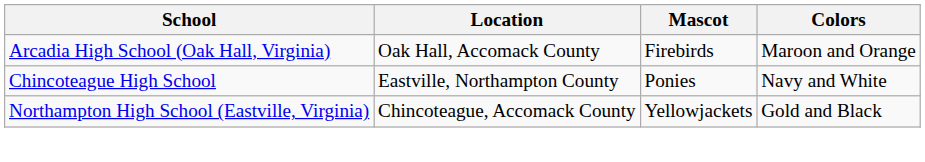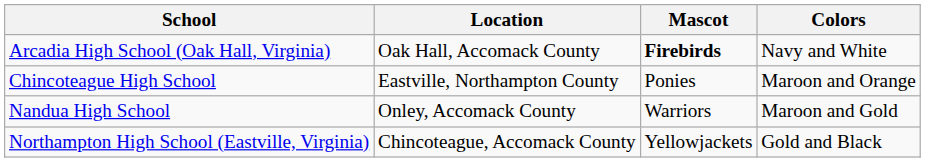Arcadia High School (Oak Hall, Virginia) | Mascot: normal -> bold
Arcadia High School (Oak Hall, Virginia) | Colors: Maroon and Orange -> Navy and White
Chincoteague High School | Colors: Navy and White -> Maroon and Orange
+ row: Nandua High School | Onley, Accomack County | Warriors | Maroon and Gold
